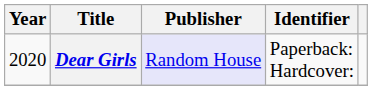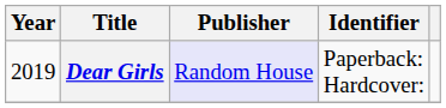Dear Girls | Year: 2020 -> 2019
